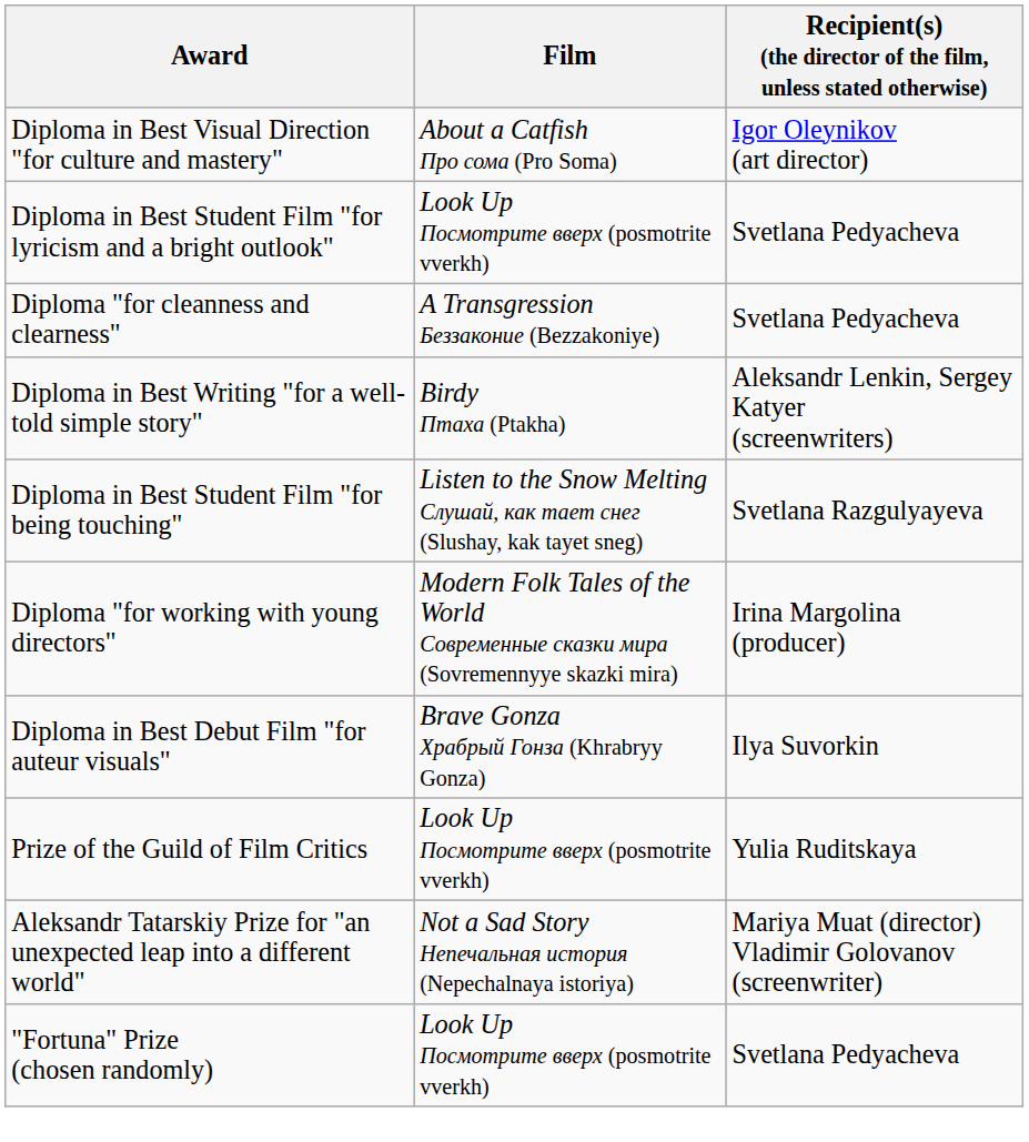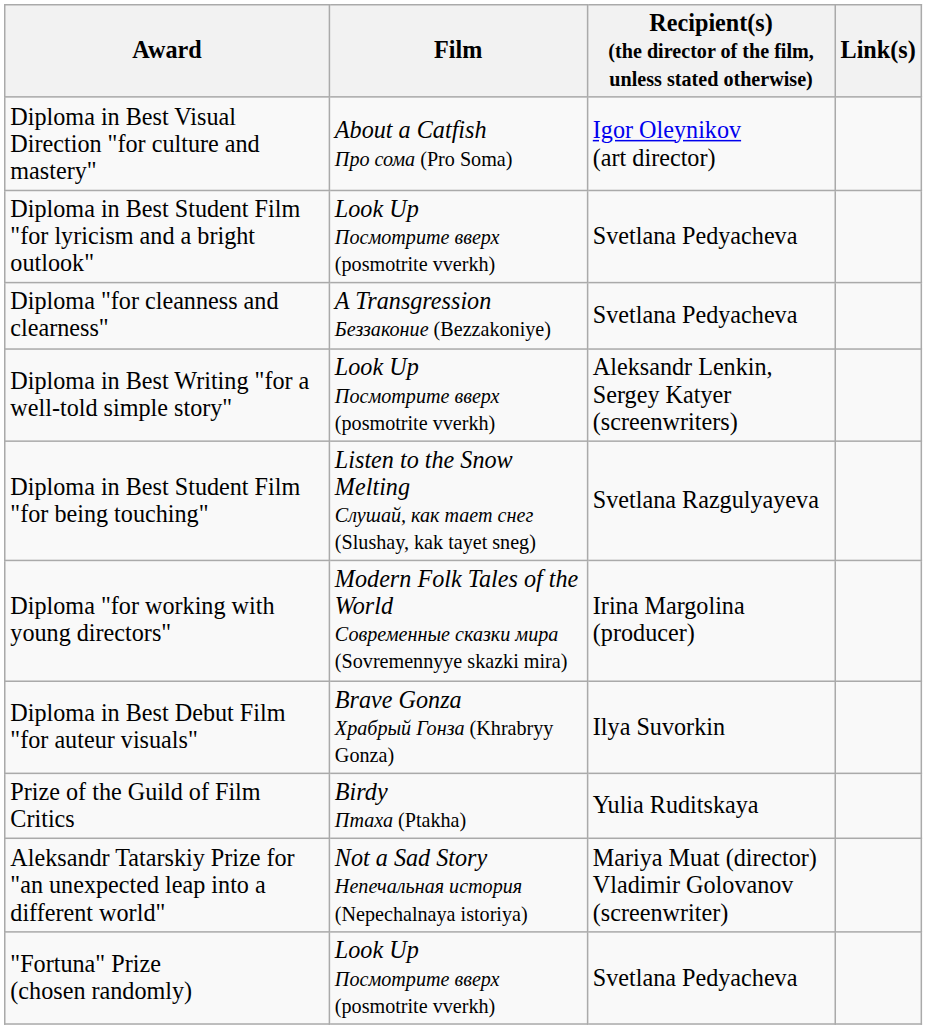+ column: Link(s)
Diploma in Best Writing "for a well-told simple story" | Film: Birdy Птаха (Ptakha) -> Look Up Посмотрите вверх (posmotrite vverkh)
Prize of the Guild of Film Critics | Film: Look Up Посмотрите вверх (posmotrite vverkh) -> Birdy Птаха (Ptakha)
